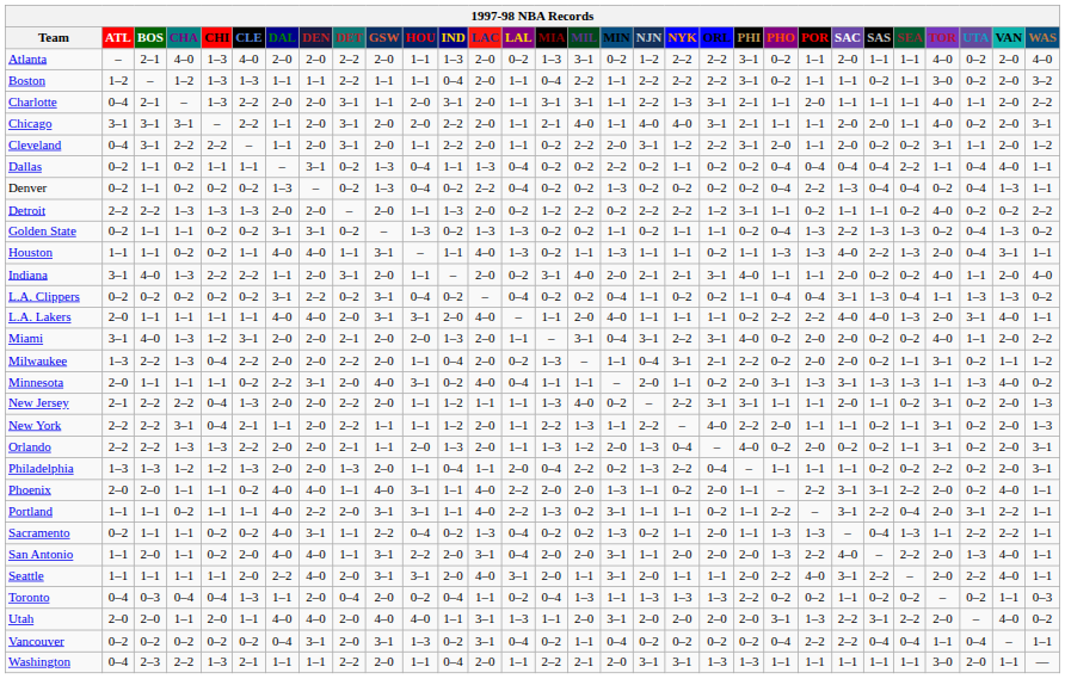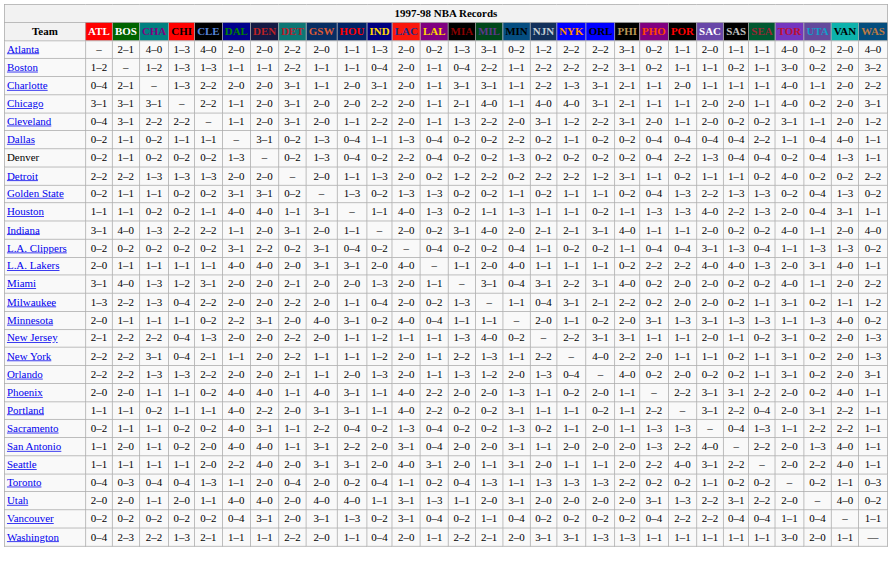Cleveland | MIA: 0–2 -> 1–3
- row: Philadelphia | 1–3 | 1–3 | 1–2 | 1–2 | 1–3 | 2–0 | 2–0 | 1–3 | 2–0 | 1–1 | 0–4 | 1–1 | 2–0 | 0–4 | 2–2 | 0–2 | 1–3 | 2–2 | 0–4 | – | 1–1 | 1–1 | 1–1 | 0–2 | 0–2 | 2–2 | 0–2 | 2–0 | 3–1
Portland | MIA: 1–3 -> 0–2
